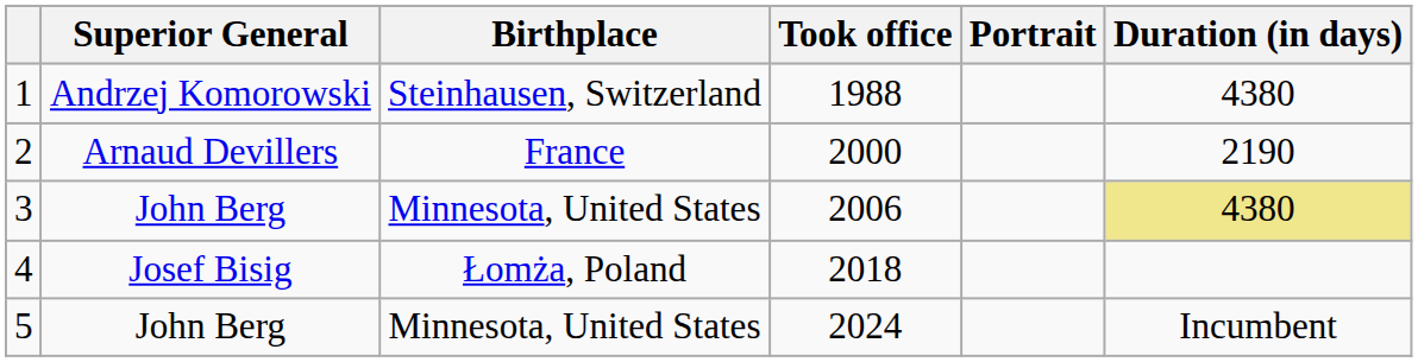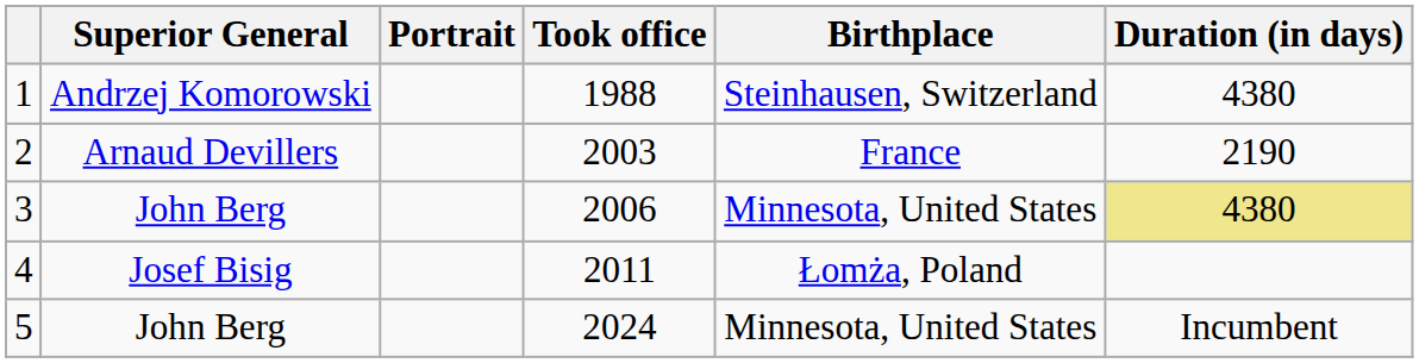columns swapped: Portrait <-> Birthplace
2 | Took office: 2000 -> 2003
4 | Took office: 2018 -> 2011
